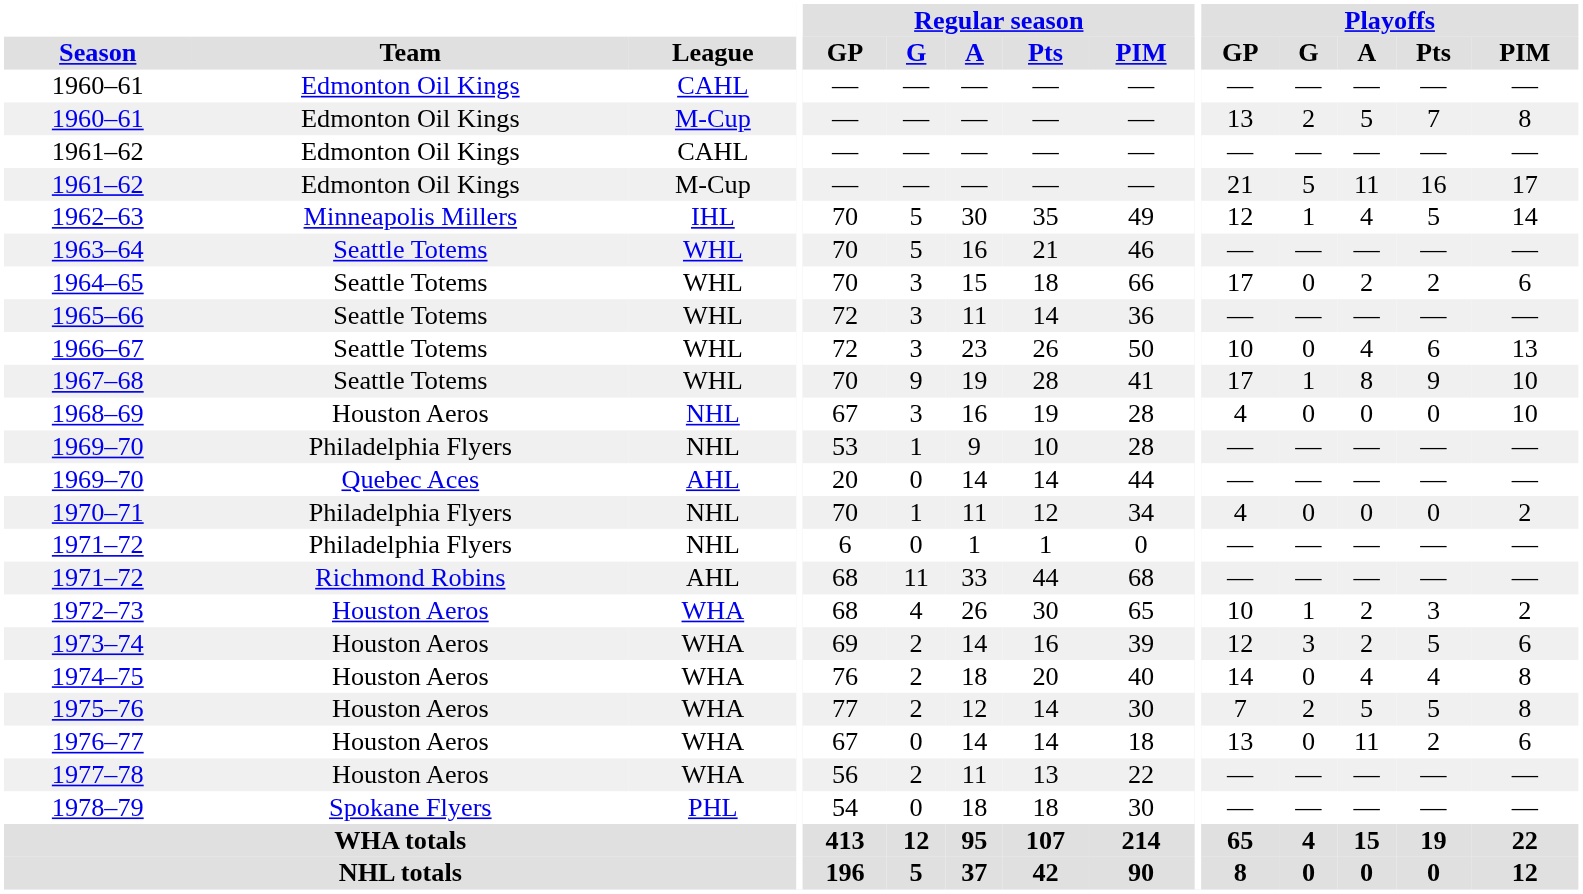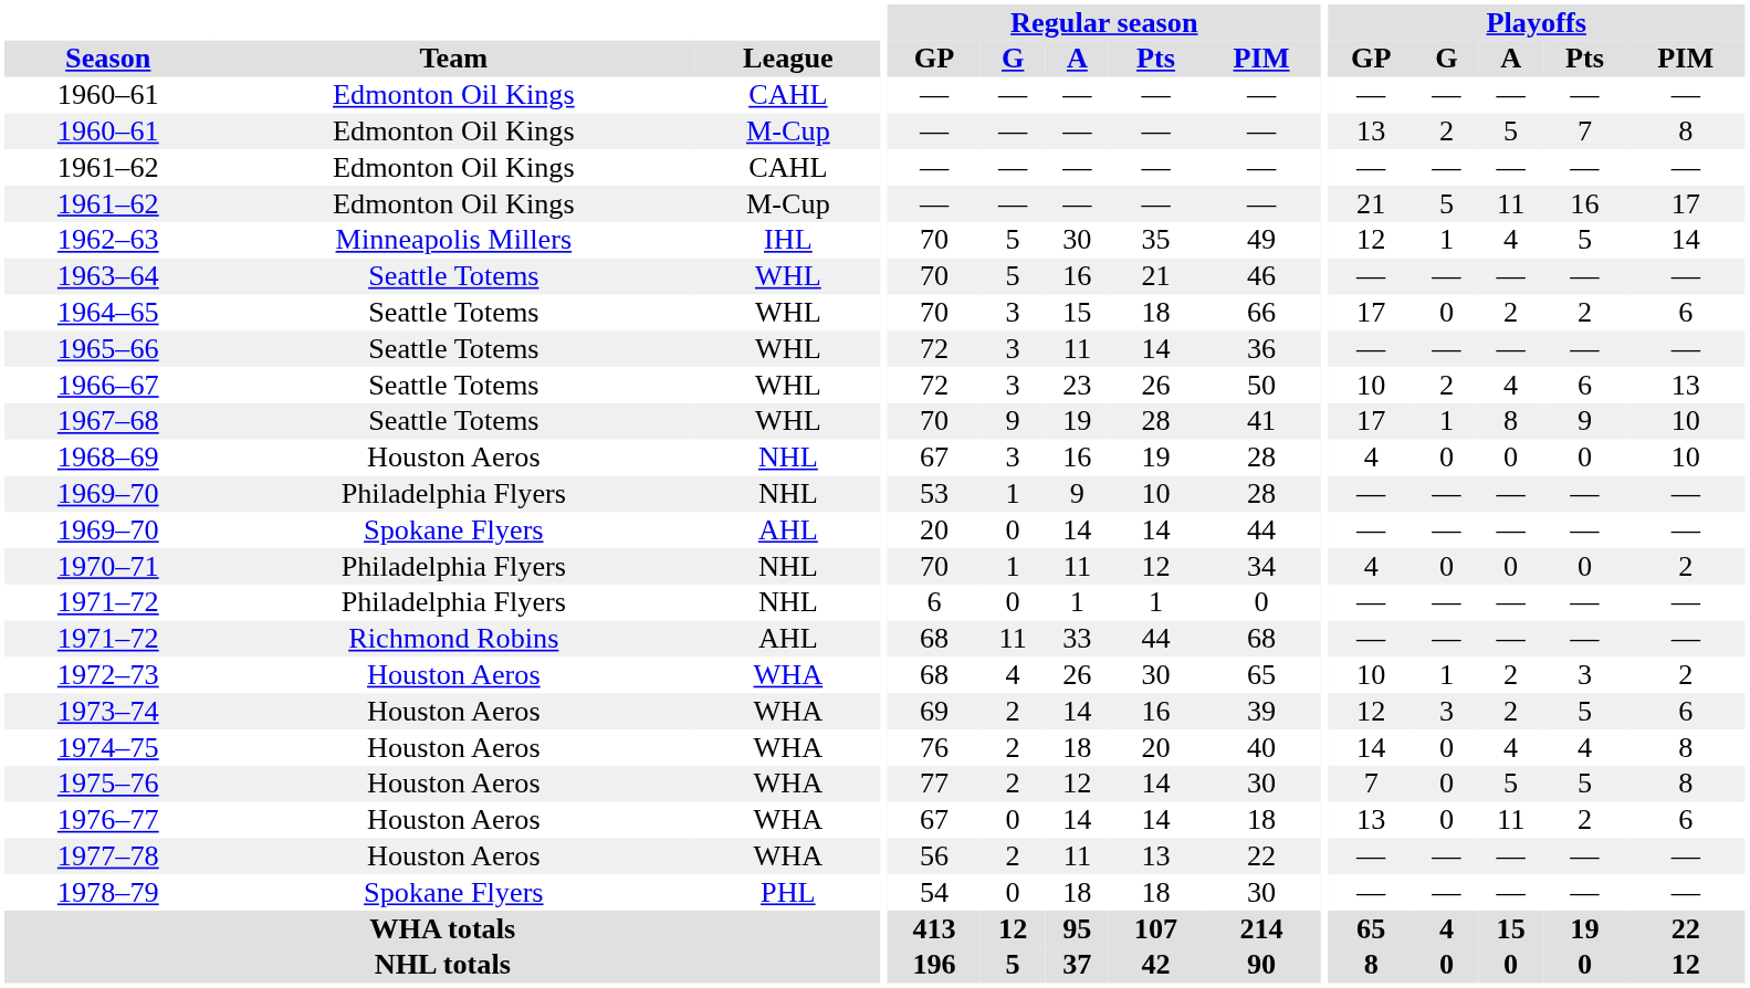1966–67 | Playoffs / G: 0 -> 2
1969–70 / AHL | Team: Quebec Aces -> Spokane Flyers
1975–76 | Playoffs / G: 2 -> 0
